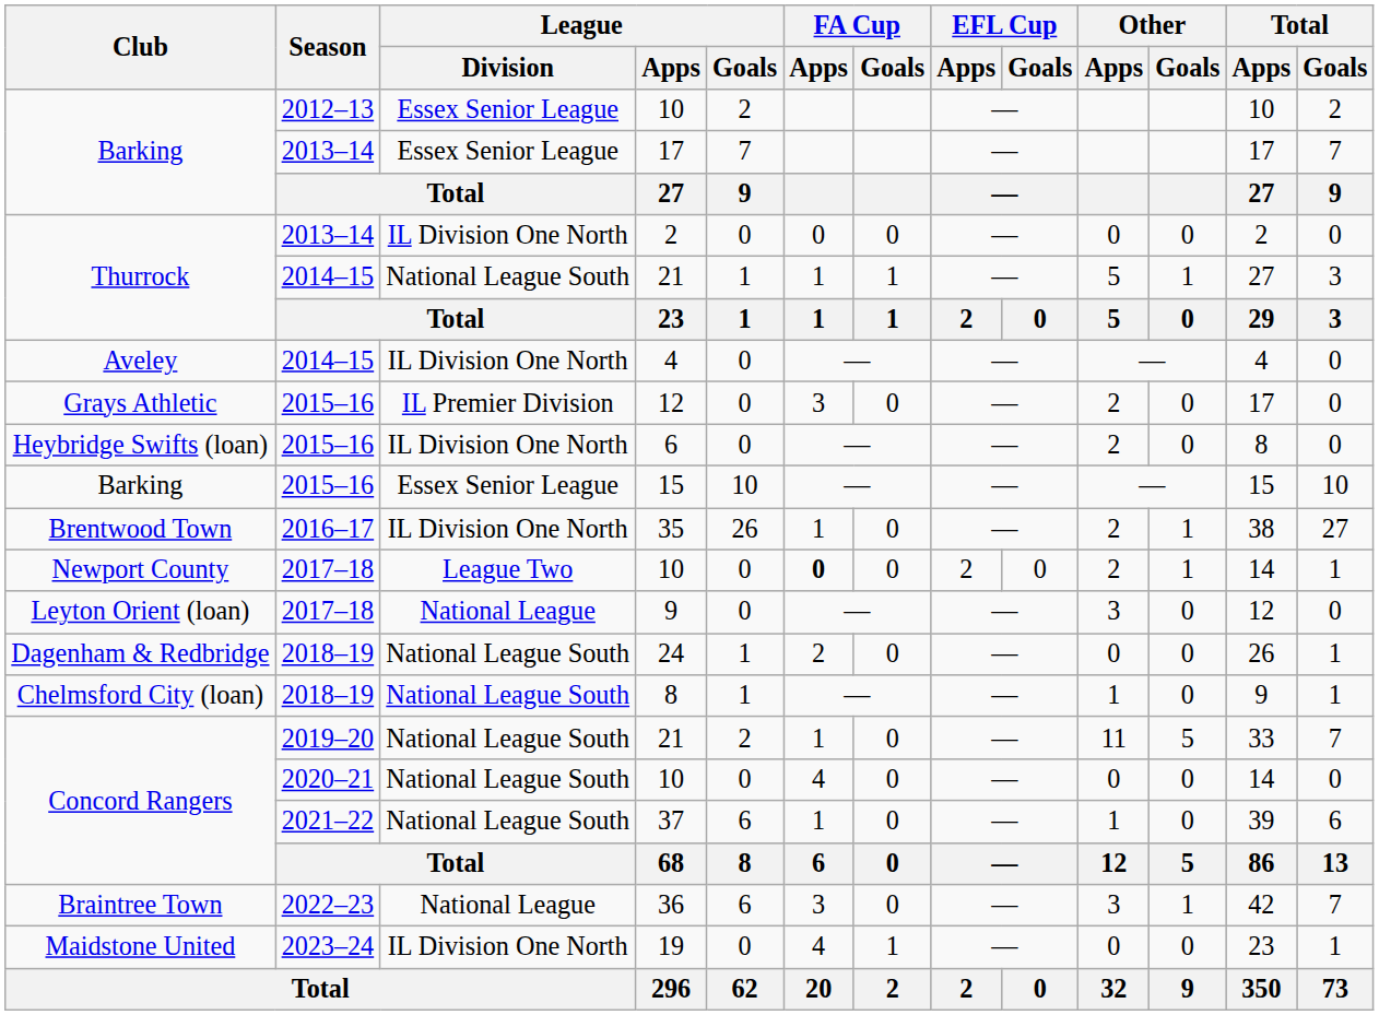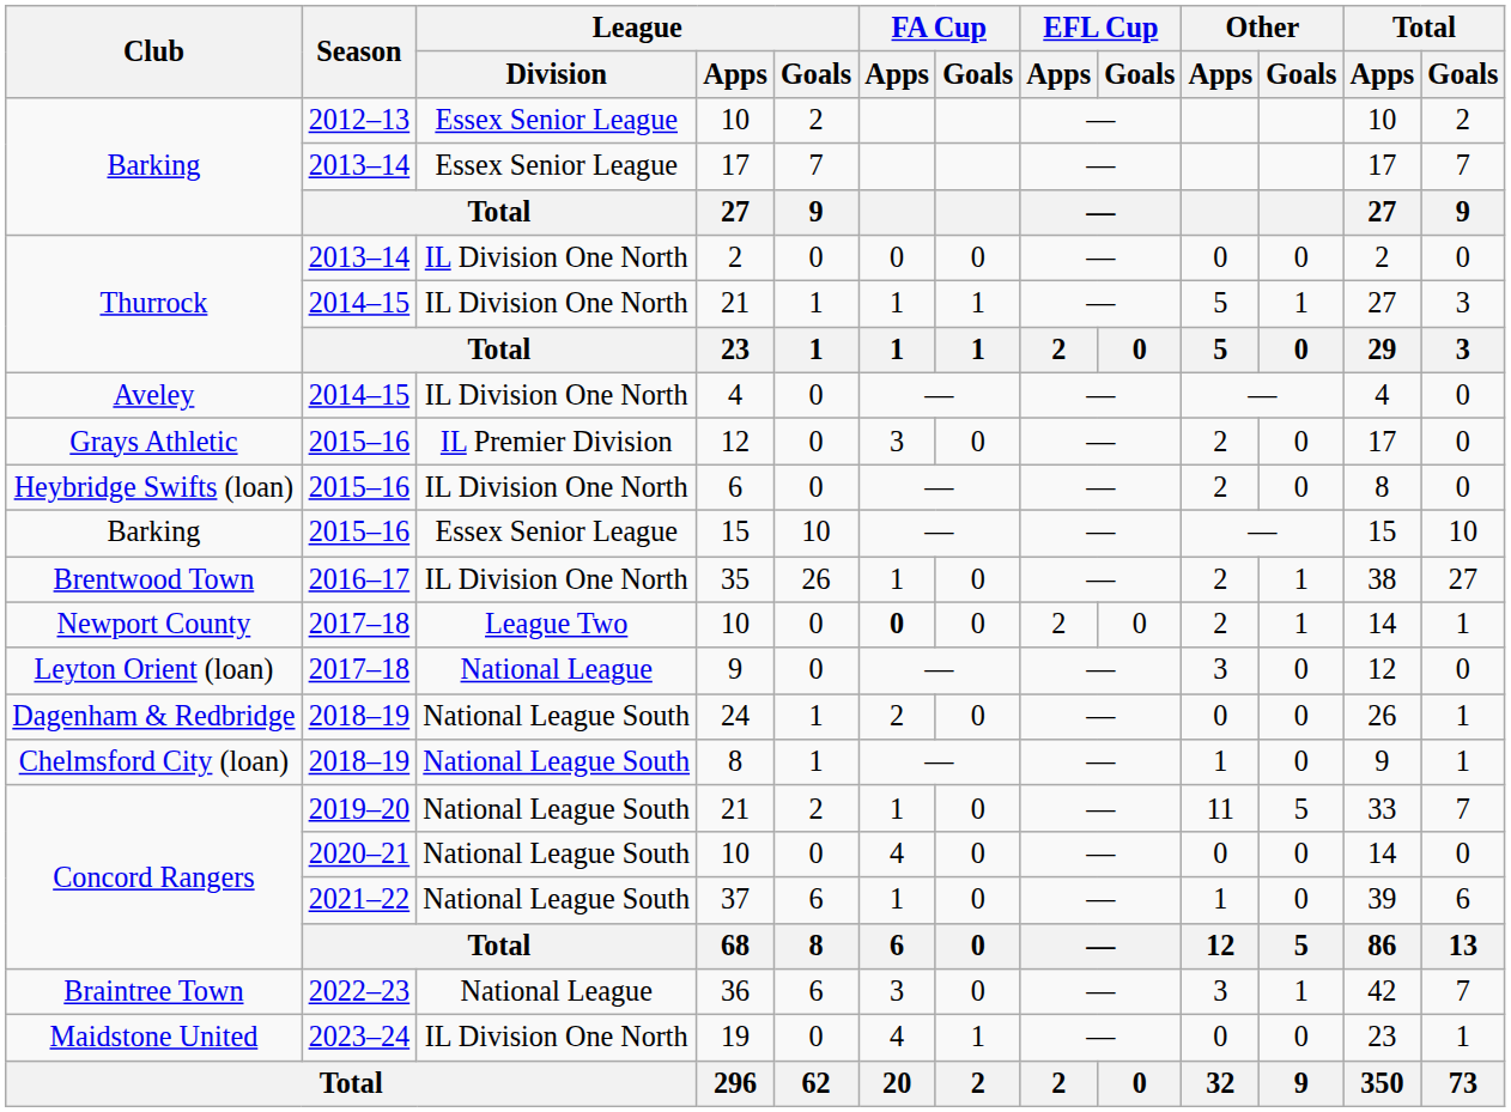Thurrock / 21 | League / Division: National League South -> IL Division One North
